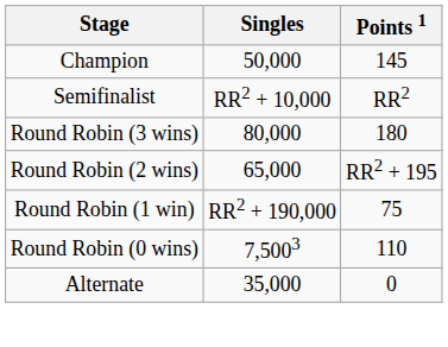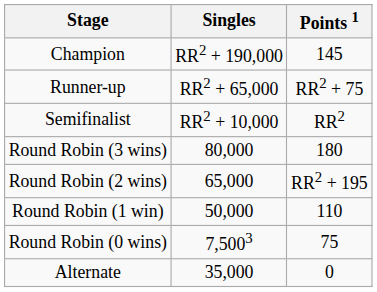Champion | Singles: 50,000 -> RR2 + 190,000
+ row: Runner-up | RR2 + 65,000 | RR2 + 75
Round Robin (1 win) | Singles: RR2 + 190,000 -> 50,000
Round Robin (1 win) | Points 1: 75 -> 110
Round Robin (0 wins) | Points 1: 110 -> 75
